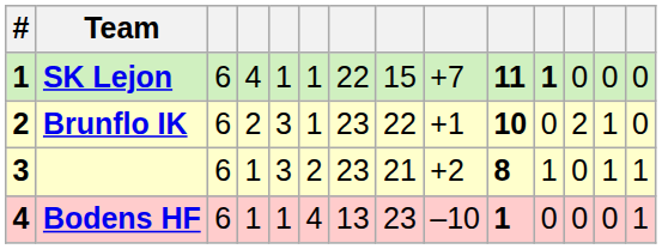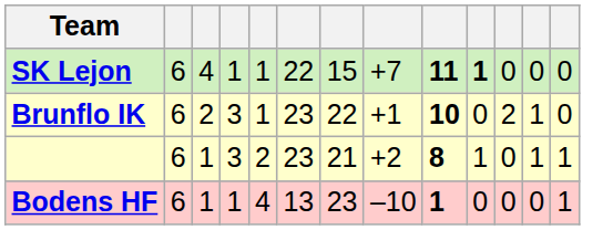- column: # | 1 | 2 | 3 | 4
